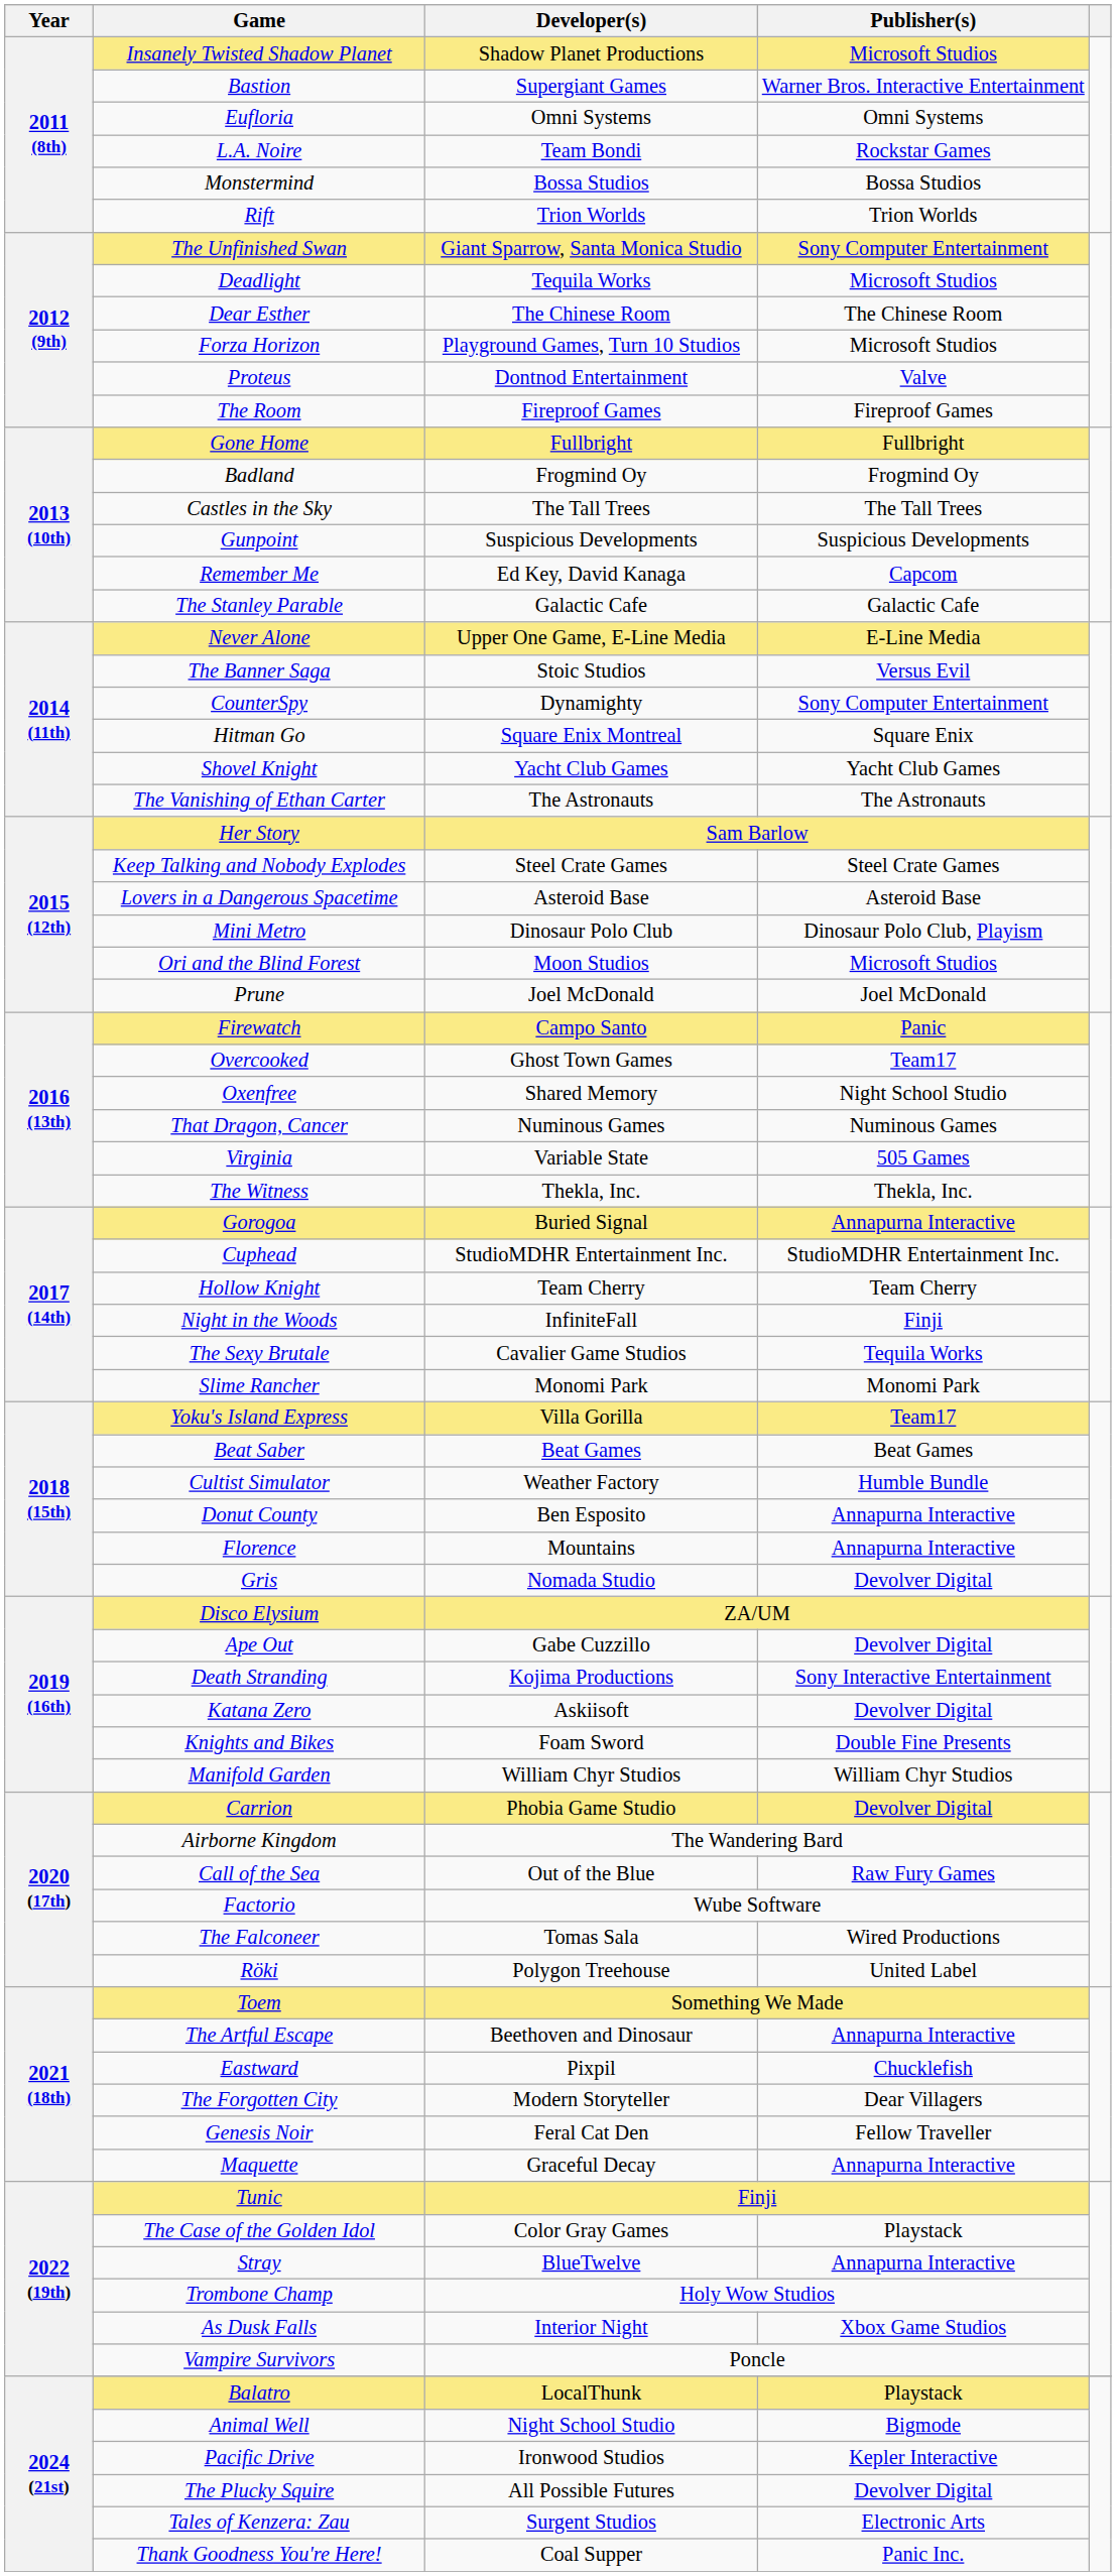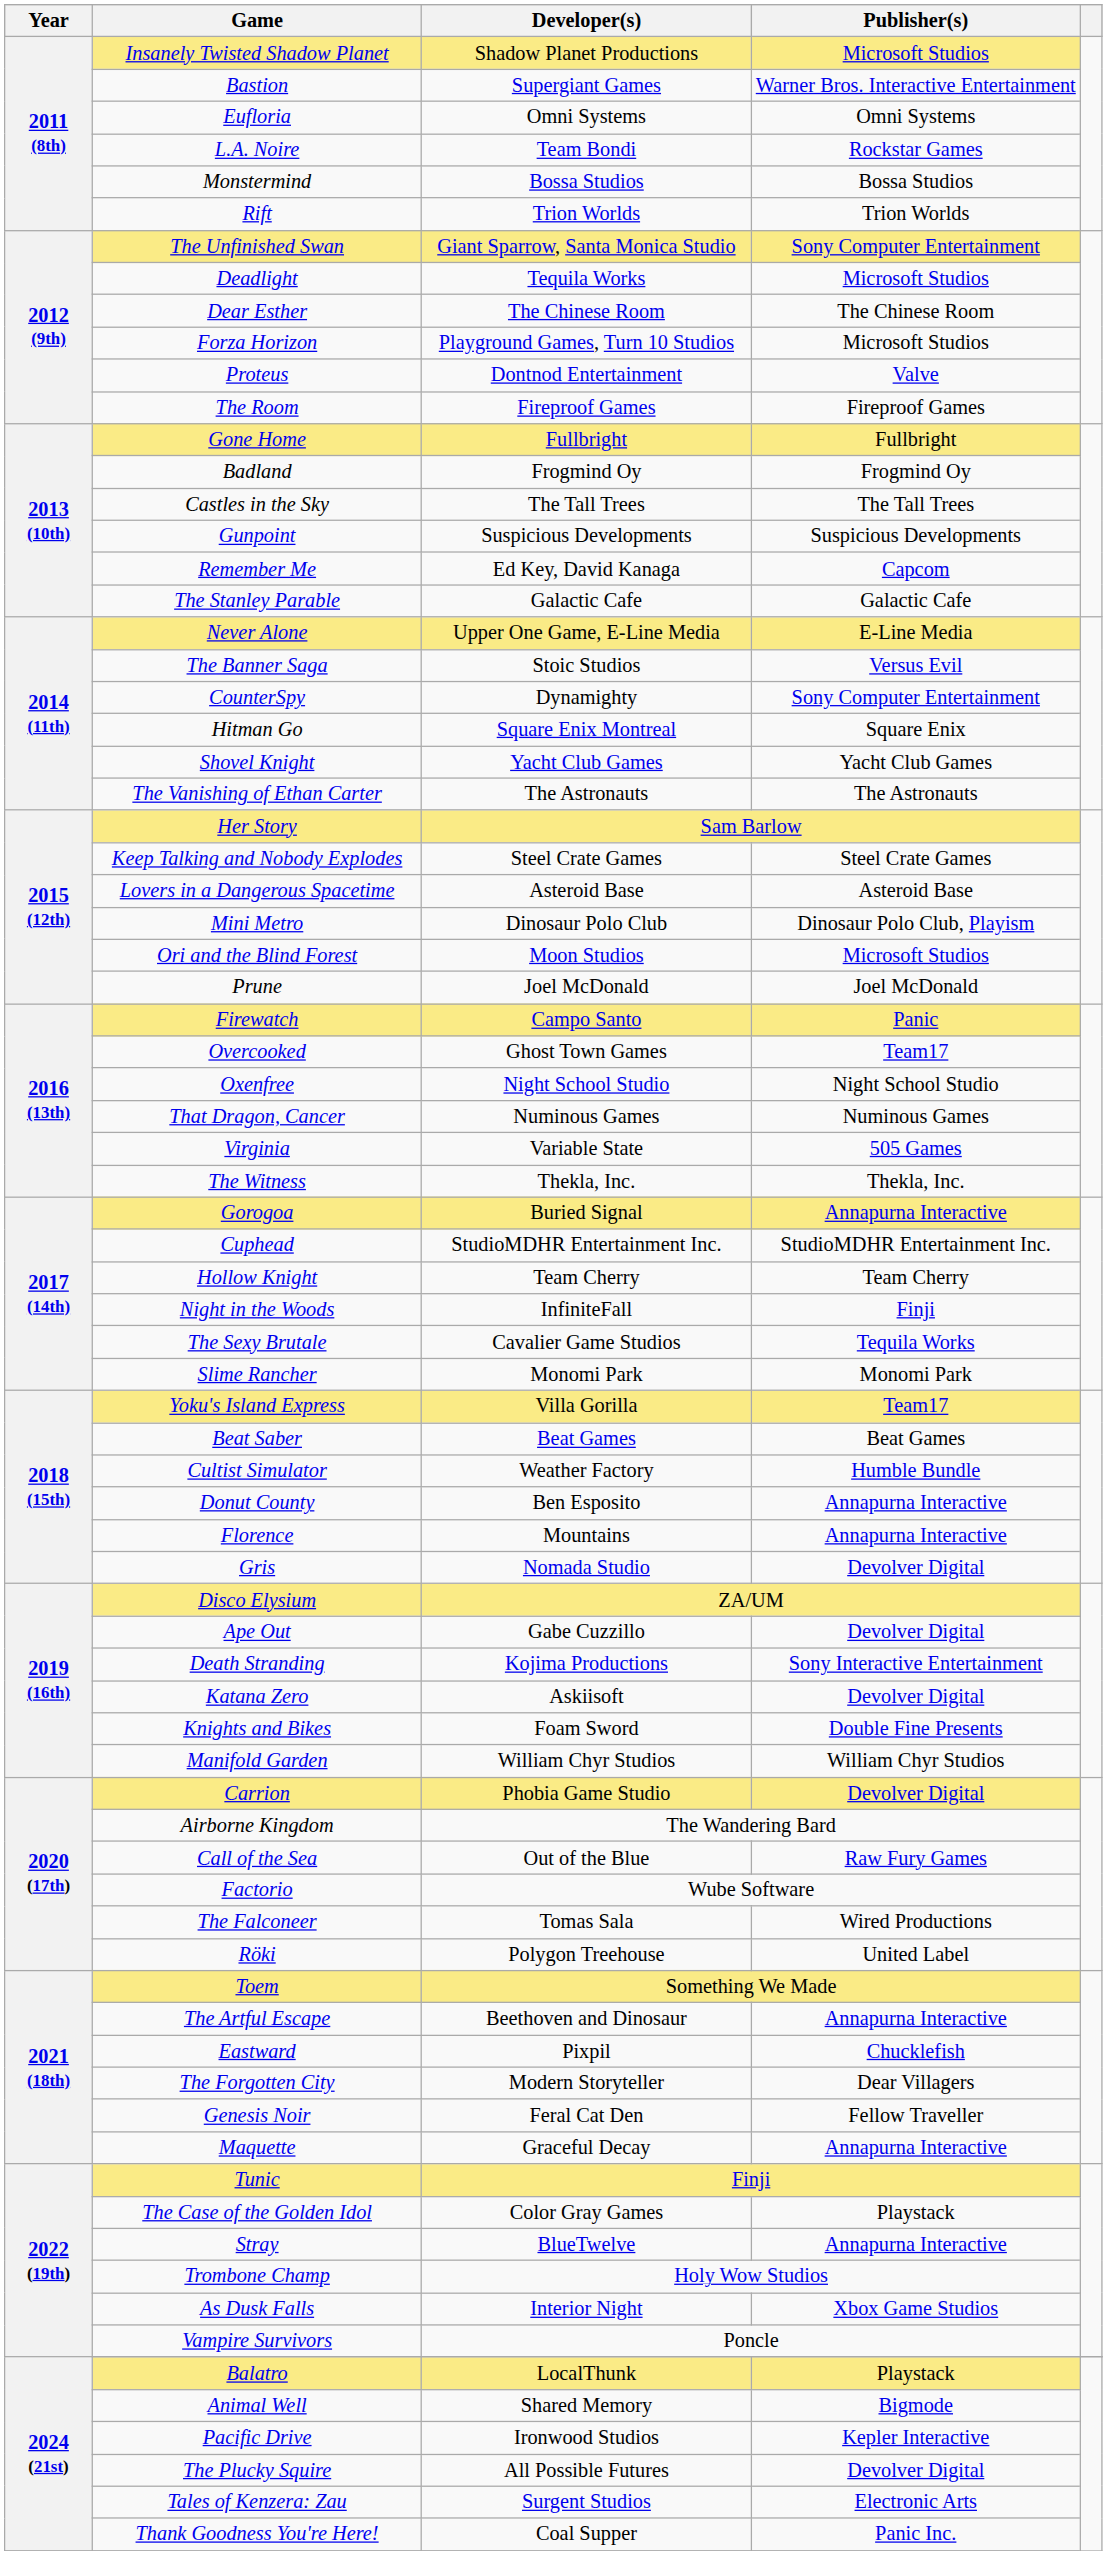Oxenfree | Developer(s): Shared Memory -> Night School Studio
Animal Well | Developer(s): Night School Studio -> Shared Memory
